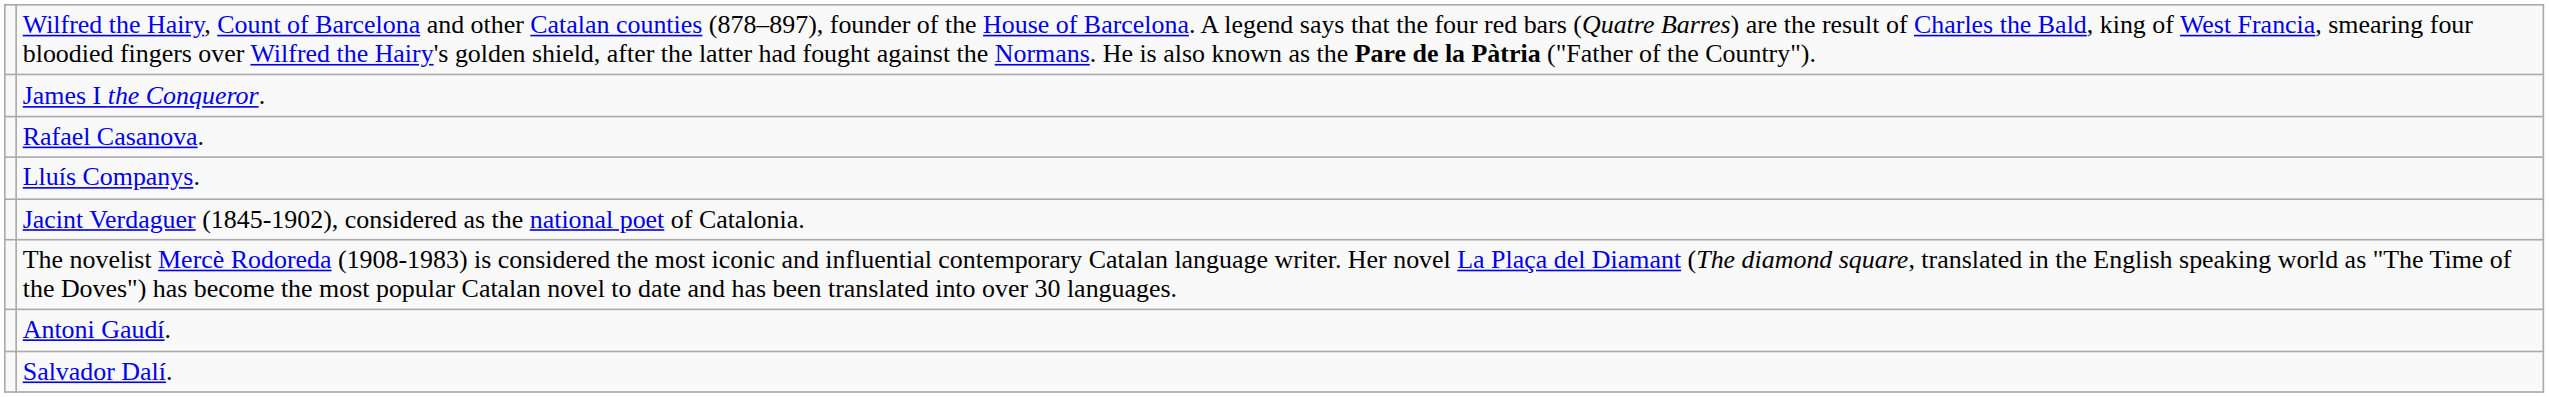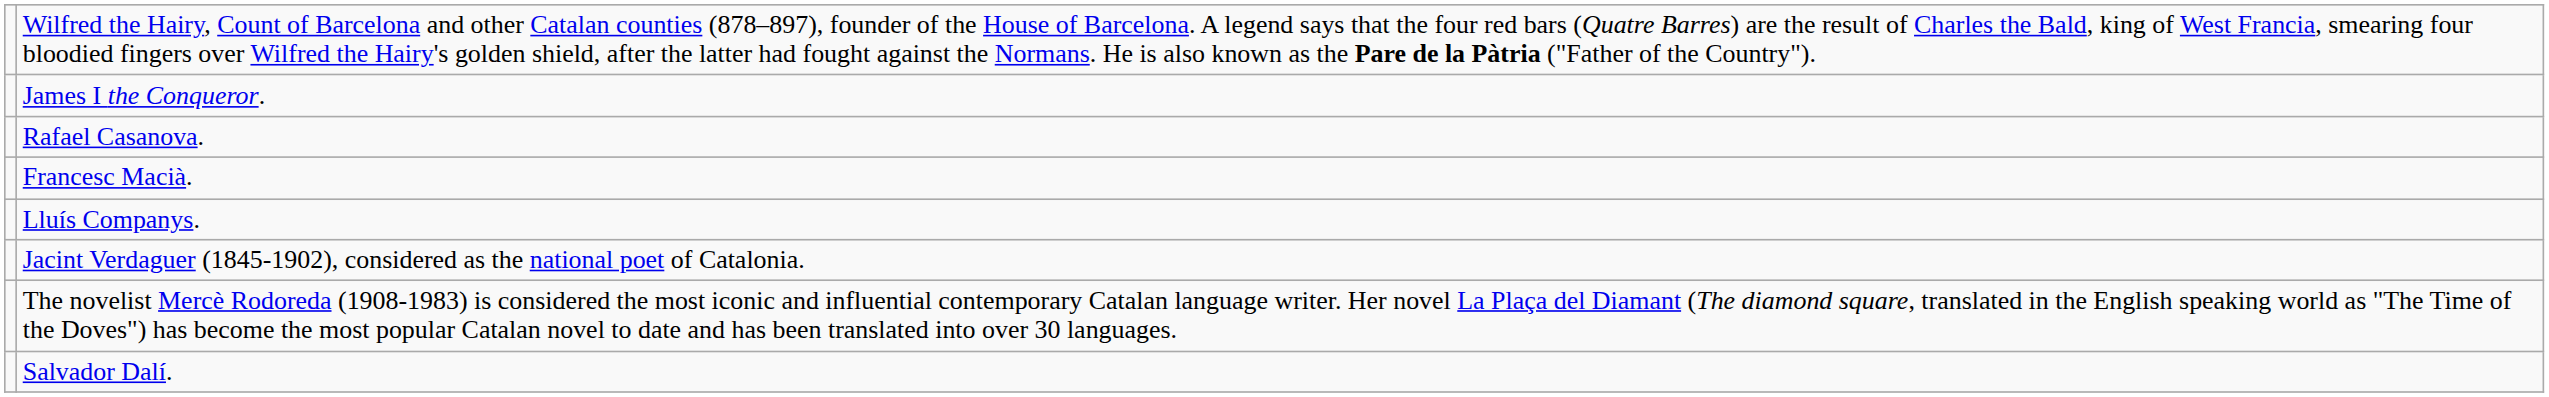+ row: Francesc Macià.
- row: Antoni Gaudí.
